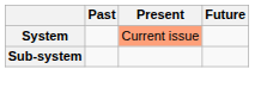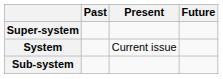+ row: Super-system
System | Present: lightsalmon background -> no background
